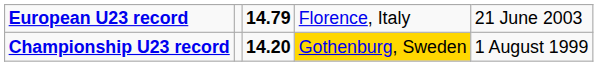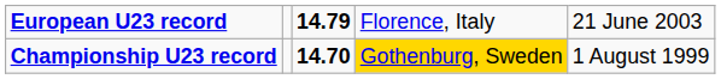Championship U23 record | column 3: 14.20 -> 14.70
